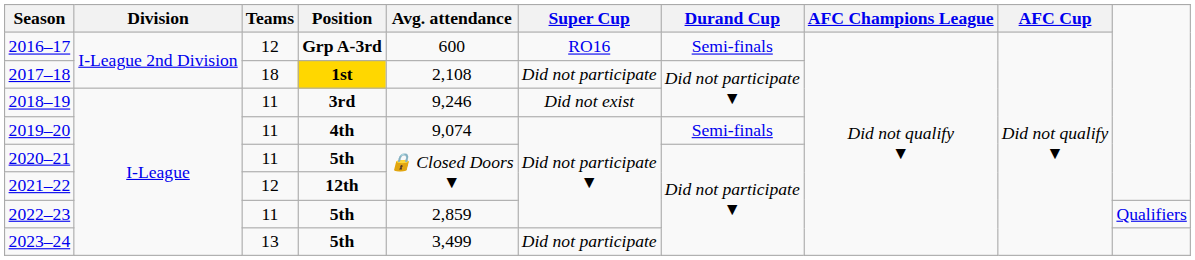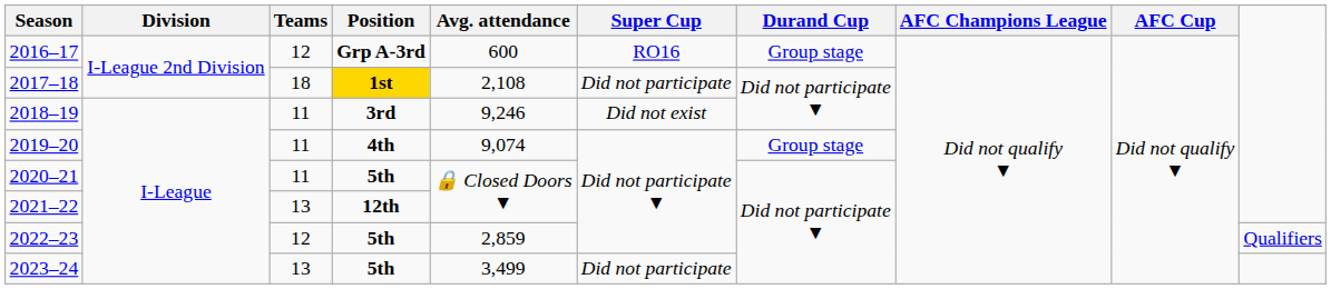2016–17 | Durand Cup: Semi-finals -> Group stage
2019–20 | Durand Cup: Semi-finals -> Group stage
2021–22 | Teams: 12 -> 13
2022–23 | Teams: 11 -> 12
